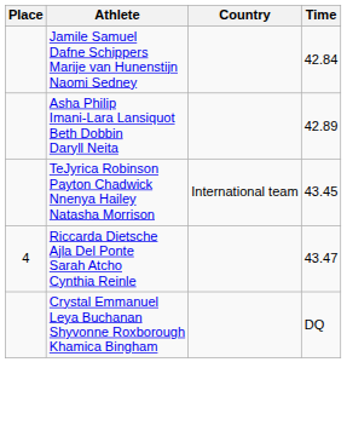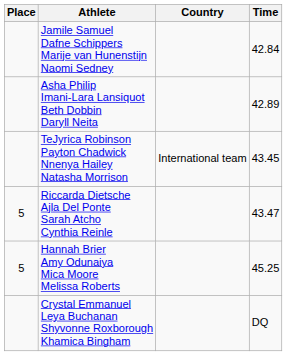Riccarda Dietsche Ajla Del Ponte Sarah Atcho Cynthia Reinle | Place: 4 -> 5
+ row: 5 | Hannah Brier Amy Odunaiya Mica Moore Melissa Roberts | 45.25
